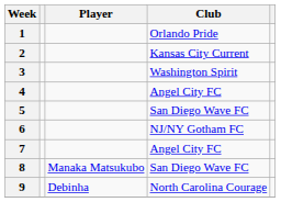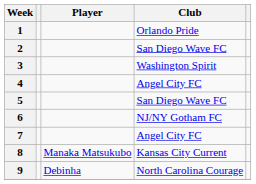2 | Club: Kansas City Current -> San Diego Wave FC
8 | Club: San Diego Wave FC -> Kansas City Current
